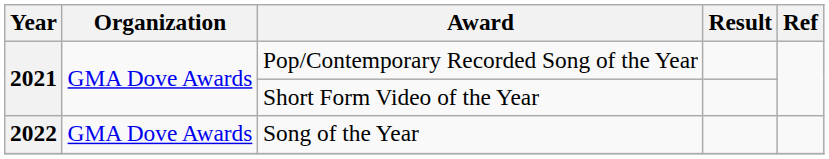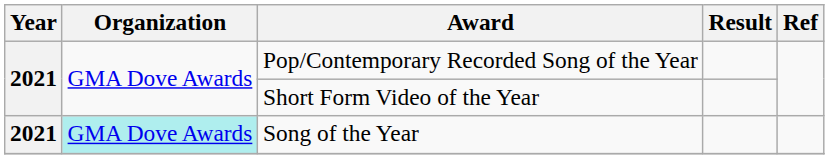Song of the Year | Year: 2022 -> 2021
Song of the Year | Organization: no background -> paleturquoise background
